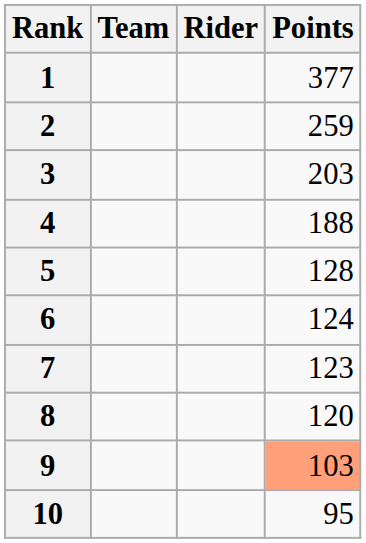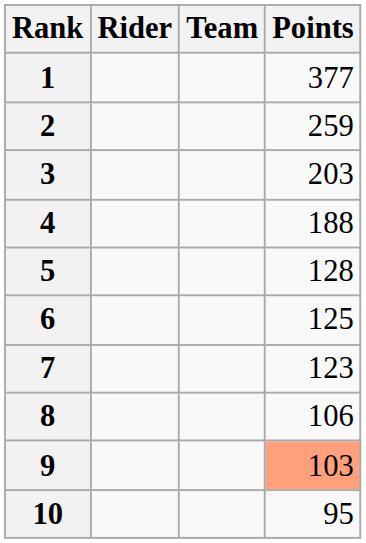columns swapped: Rider <-> Team
6 | Points: 124 -> 125
8 | Points: 120 -> 106
